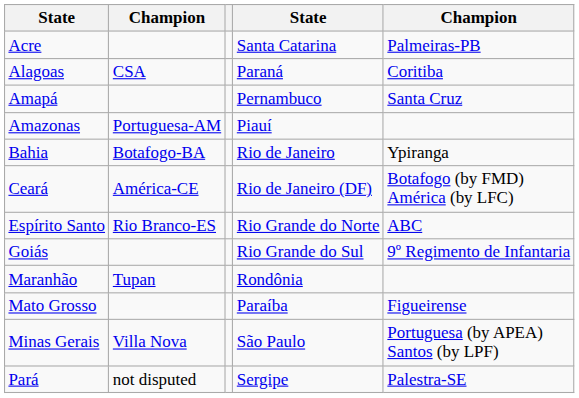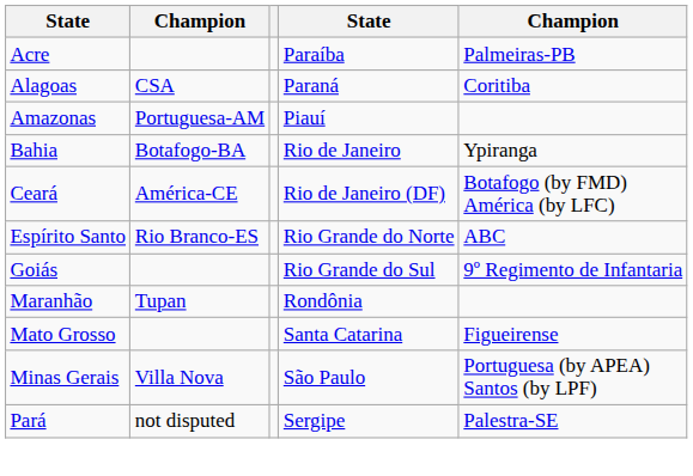Acre | column 4: Santa Catarina -> Paraíba
- row: Amapá | Pernambuco | Santa Cruz
Mato Grosso | column 4: Paraíba -> Santa Catarina
